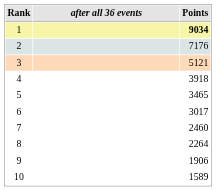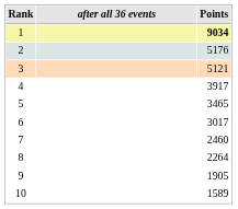2 | Points: 7176 -> 5176
4 | Points: 3918 -> 3917
9 | Points: 1906 -> 1905
